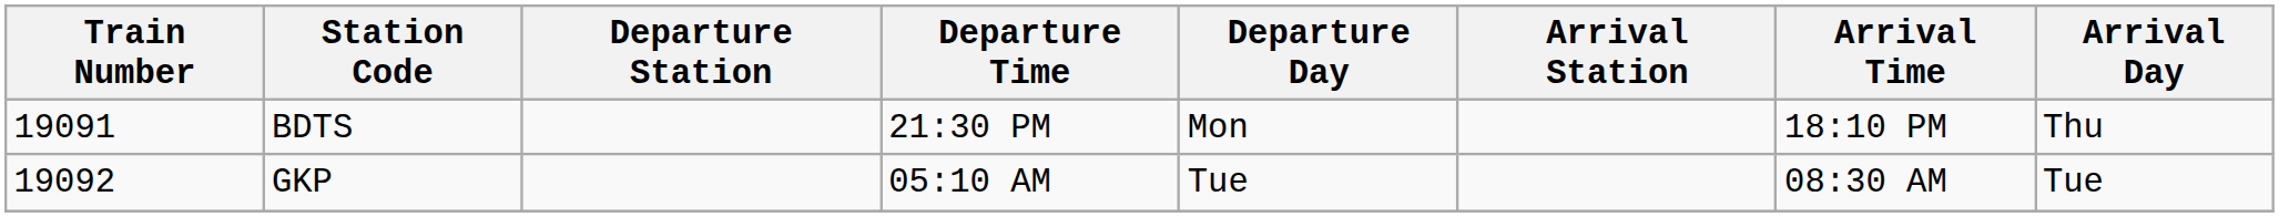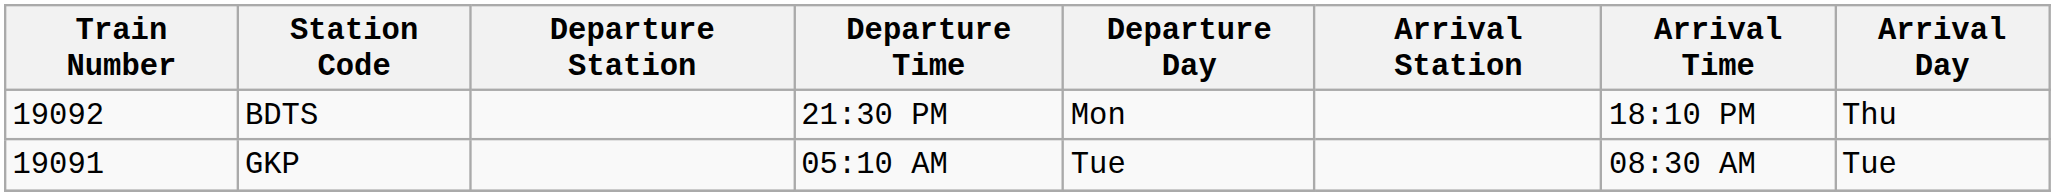BDTS | Train Number: 19091 -> 19092
GKP | Train Number: 19092 -> 19091
